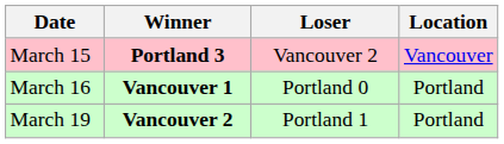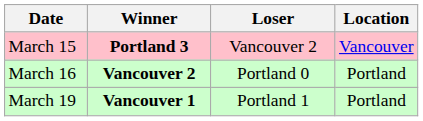March 16 | Winner: Vancouver 1 -> Vancouver 2
March 19 | Winner: Vancouver 2 -> Vancouver 1
